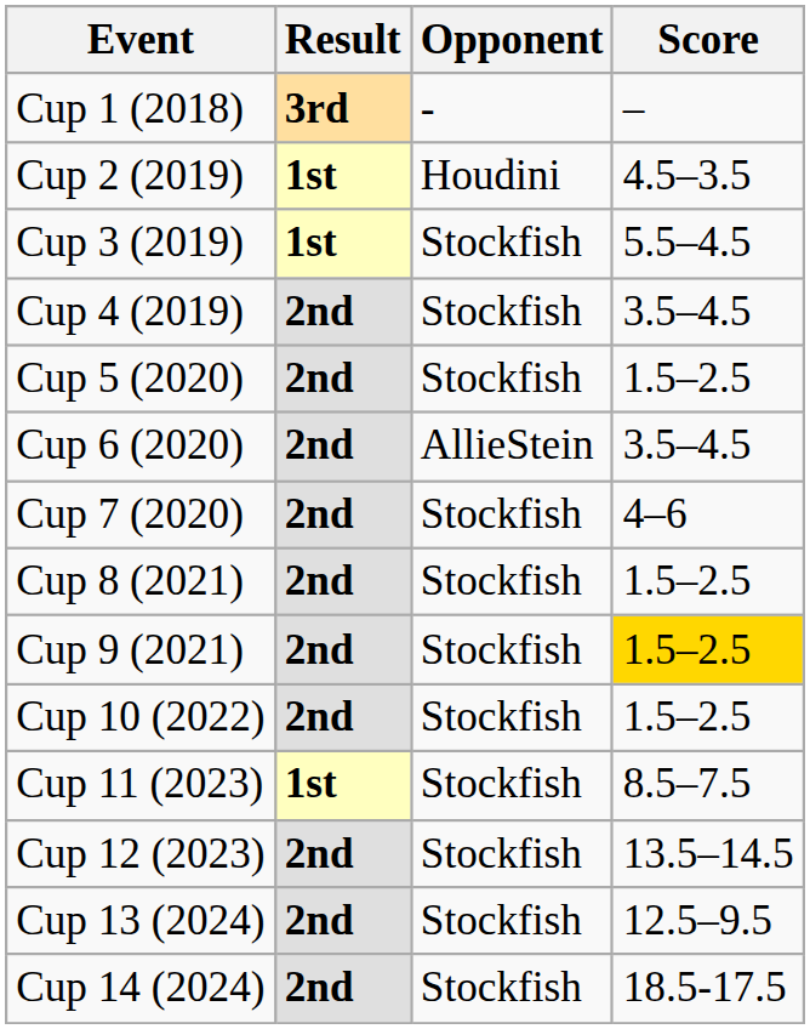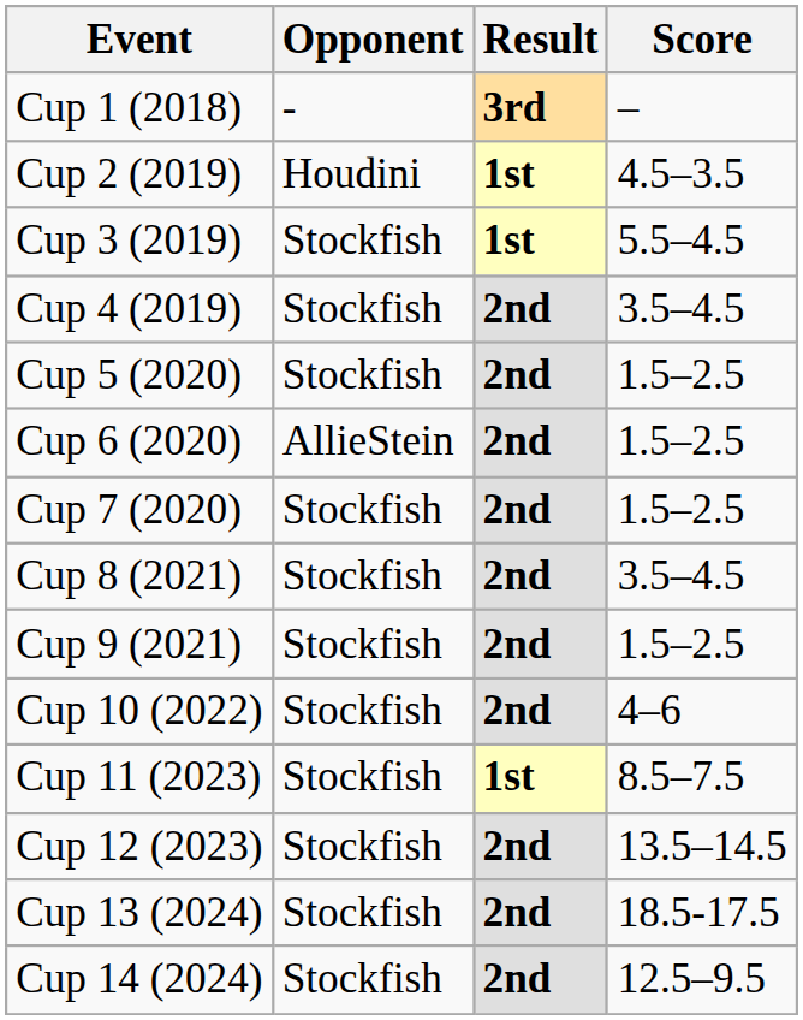columns swapped: Result <-> Opponent
Cup 6 (2020) | Score: 3.5–4.5 -> 1.5–2.5
Cup 7 (2020) | Score: 4–6 -> 1.5–2.5
Cup 8 (2021) | Score: 1.5–2.5 -> 3.5–4.5
Cup 9 (2021) | Score: gold background -> no background
Cup 10 (2022) | Score: 1.5–2.5 -> 4–6
Cup 13 (2024) | Score: 12.5–9.5 -> 18.5-17.5
Cup 14 (2024) | Score: 18.5-17.5 -> 12.5–9.5
